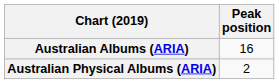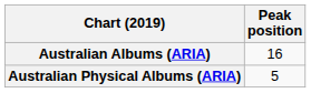Australian Physical Albums (ARIA) | Peak position: 2 -> 5
